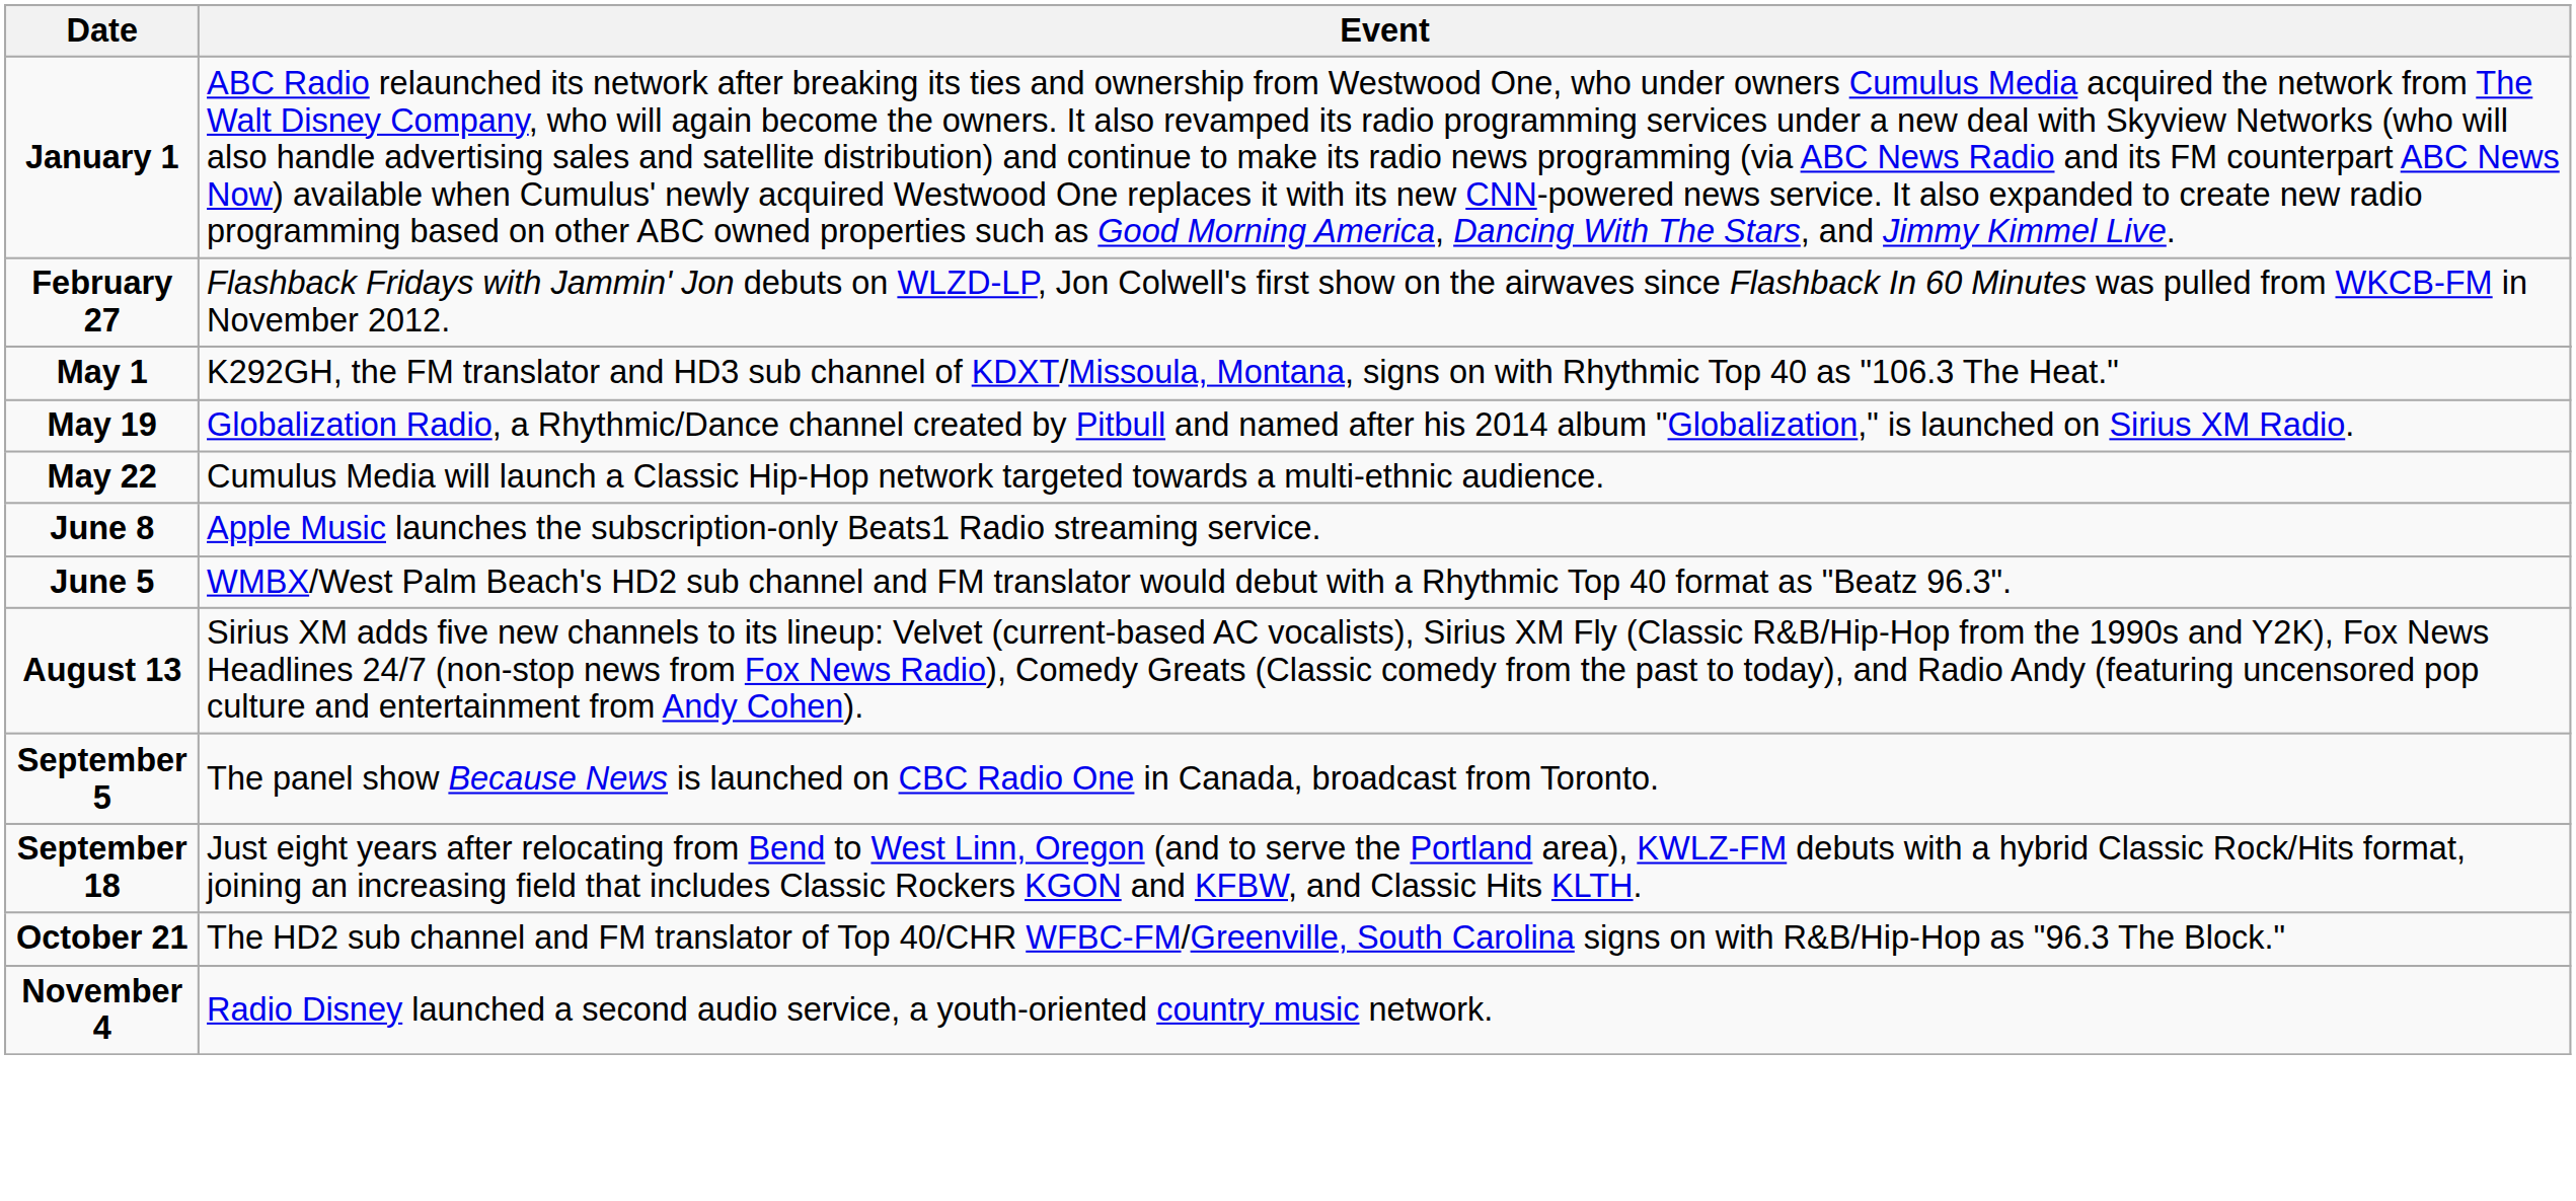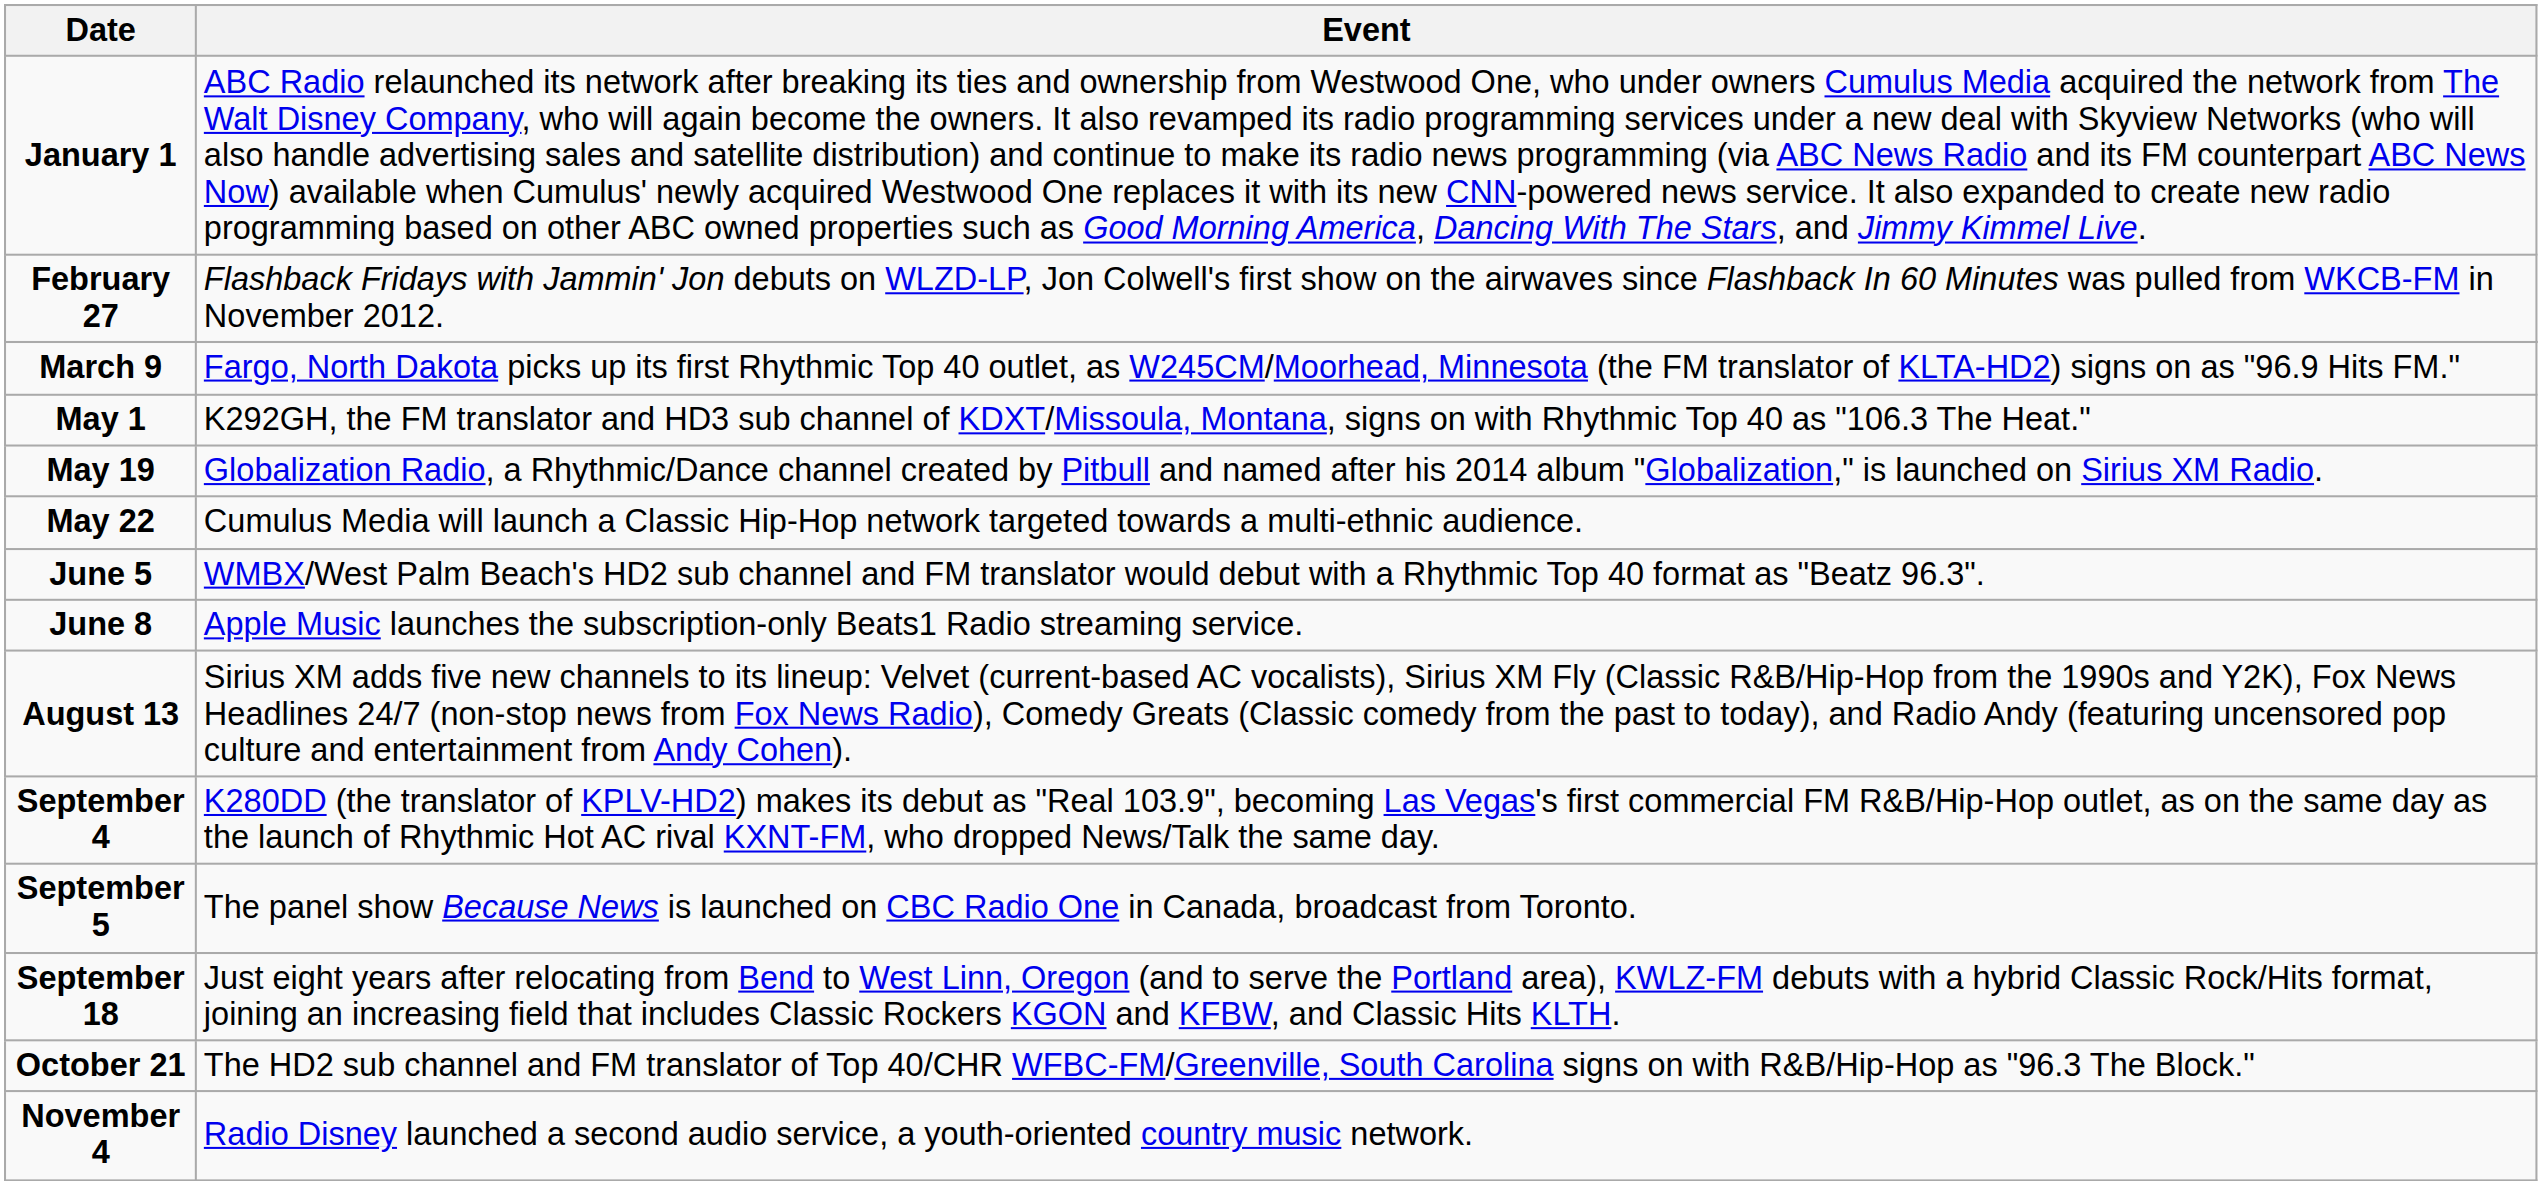+ row: March 9 | Fargo, North Dakota picks up its first Rhythmic Top 40 outlet, as W245CM/Moorhead, Minnesota (the FM translator of KLTA-HD2) signs on as "96.9 Hits FM."
rows swapped: June 5 <-> June 8
+ row: September 4 | K280DD (the translator of KPLV-HD2) makes its debut as "Real 103.9", becoming Las Vegas's first commercial FM R&B/Hip-Hop outlet, as on the same day as the launch of Rhythmic Hot AC rival KXNT-FM, who dropped News/Talk the same day.
